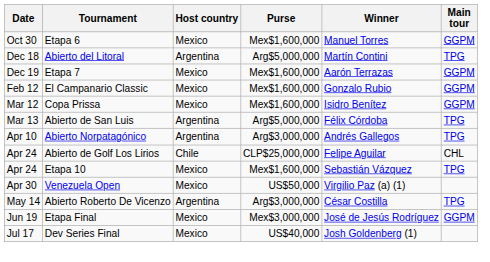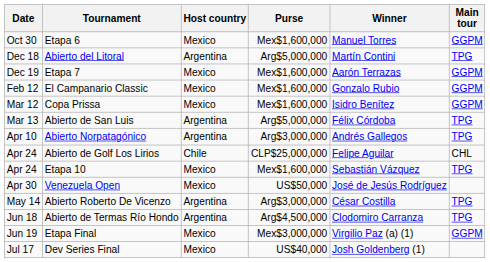Venezuela Open | Winner: Virgilio Paz (a) (1) -> José de Jesús Rodríguez
+ row: Jun 18 | Abierto de Termas Río Hondo | Argentina | Arg$4,500,000 | Clodomiro Carranza | TPG
Etapa Final | Winner: José de Jesús Rodríguez -> Virgilio Paz (a) (1)
